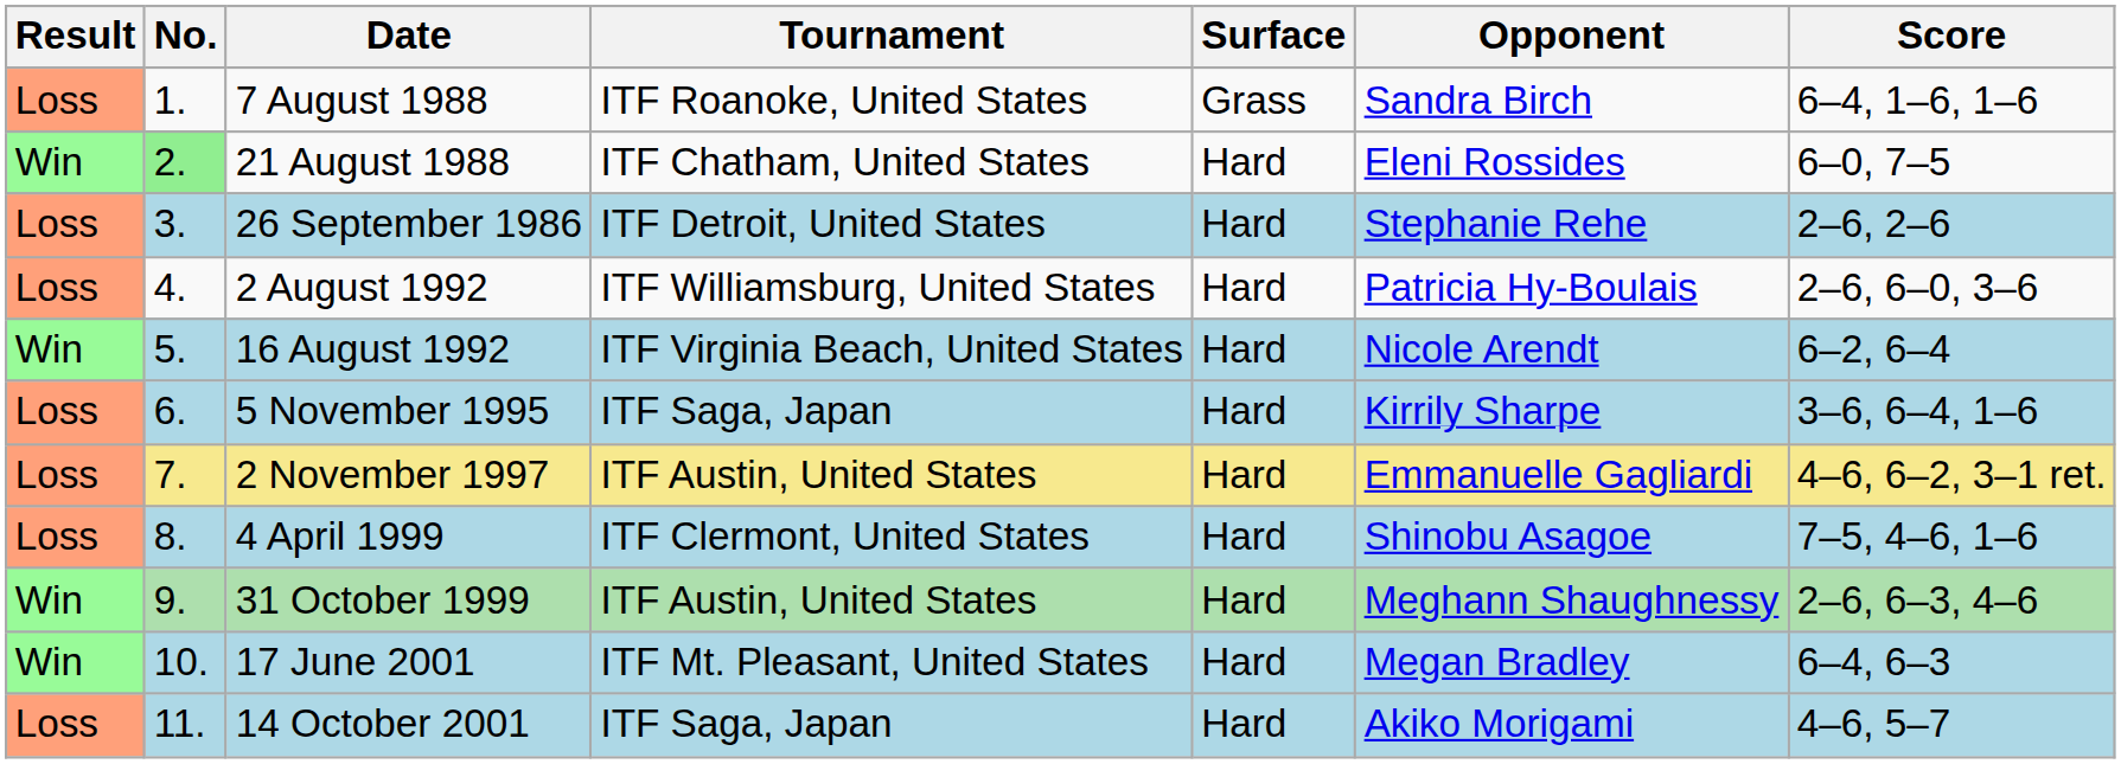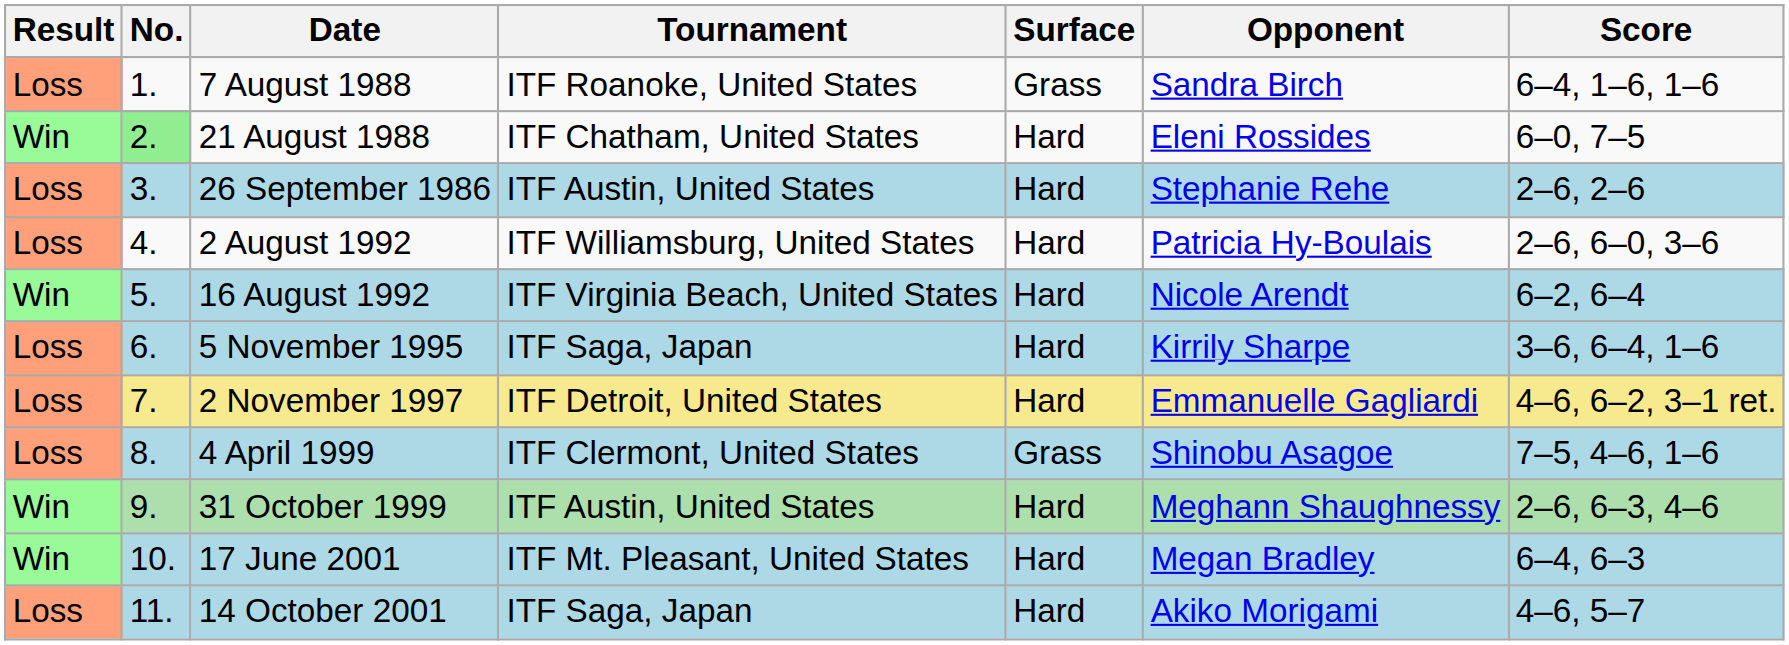26 September 1986 | Tournament: ITF Detroit, United States -> ITF Austin, United States
2 November 1997 | Tournament: ITF Austin, United States -> ITF Detroit, United States
4 April 1999 | Surface: Hard -> Grass
